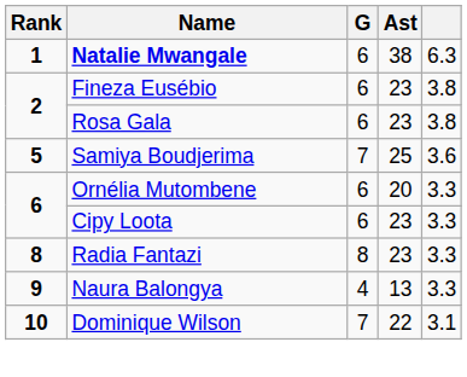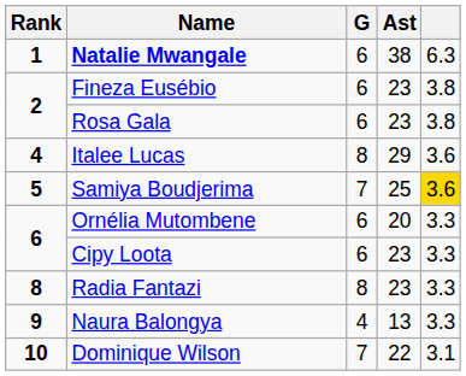+ row: 4 | Italee Lucas | 8 | 29 | 3.6
Samiya Boudjerima | column 5: no background -> gold background
